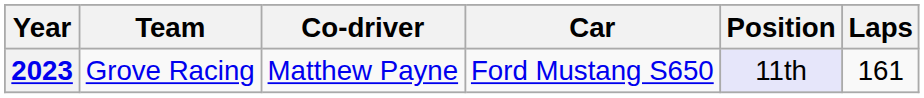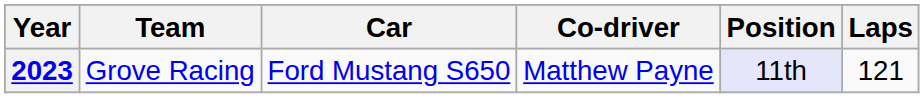columns swapped: Car <-> Co-driver
2023 | Laps: 161 -> 121
